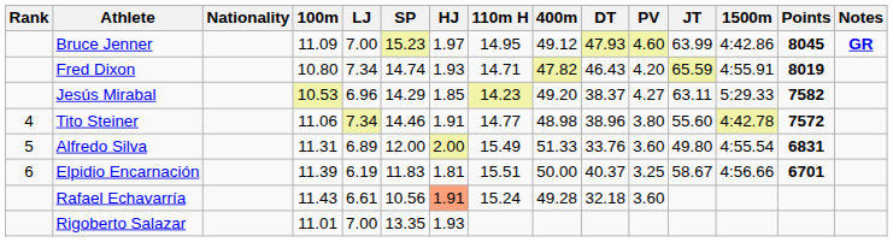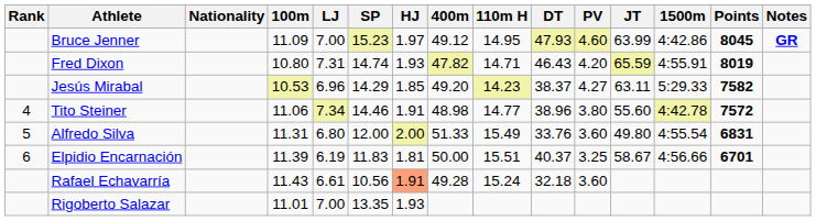columns swapped: 400m <-> 110m H
Fred Dixon | LJ: 7.34 -> 7.31
Alfredo Silva | LJ: 6.89 -> 6.80
